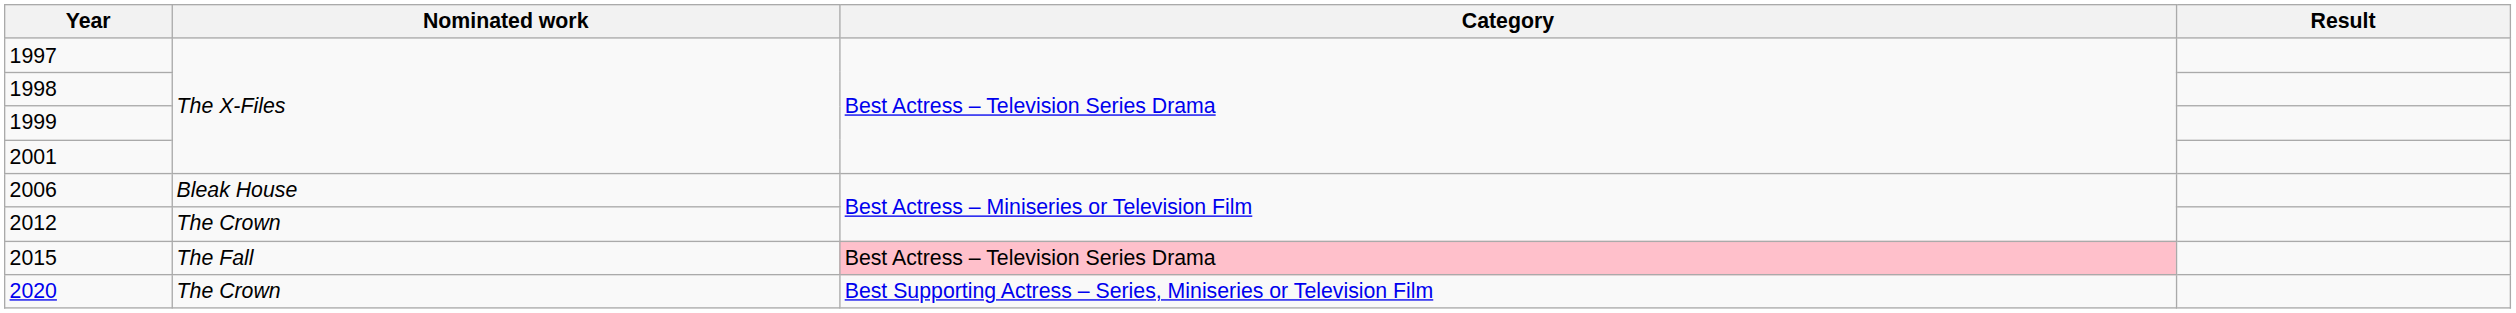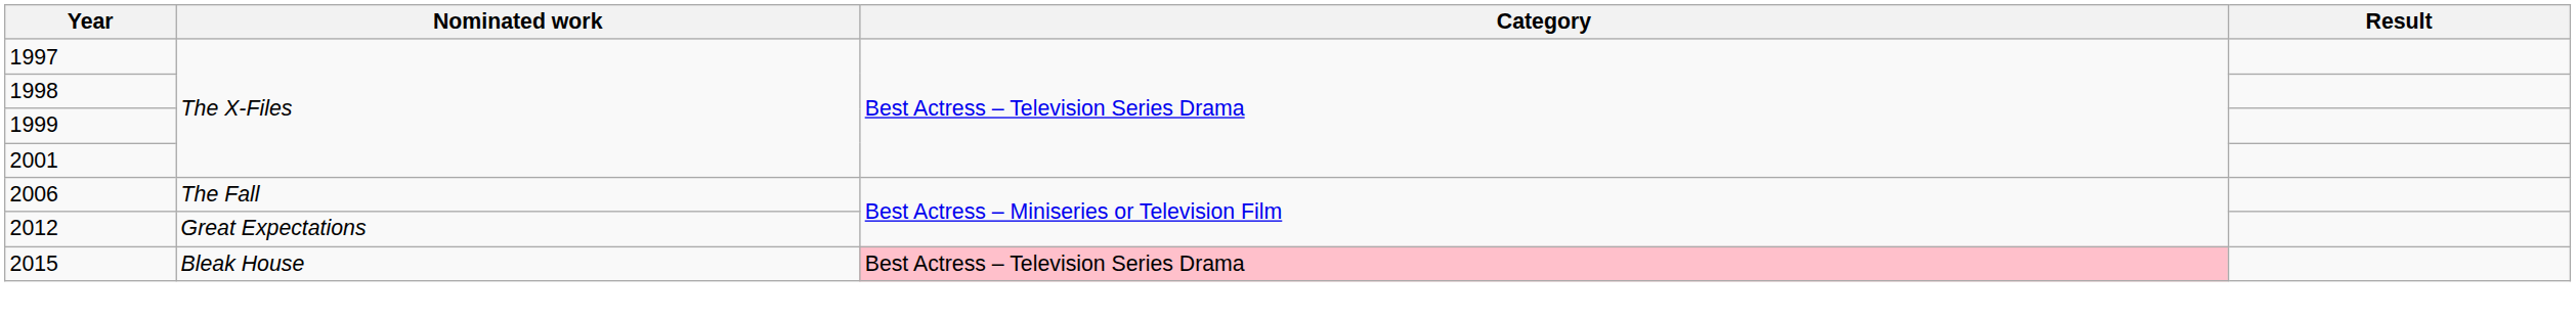2006 | Nominated work: Bleak House -> The Fall
2012 | Nominated work: The Crown -> Great Expectations
2015 | Nominated work: The Fall -> Bleak House
- row: 2020 | The Crown | Best Supporting Actress – Series, Miniseries or Television Film
